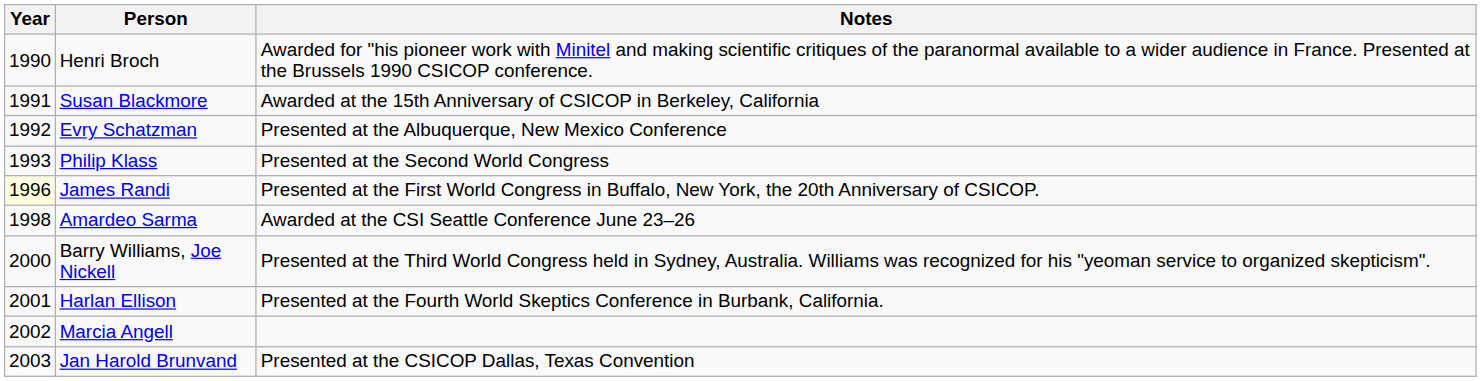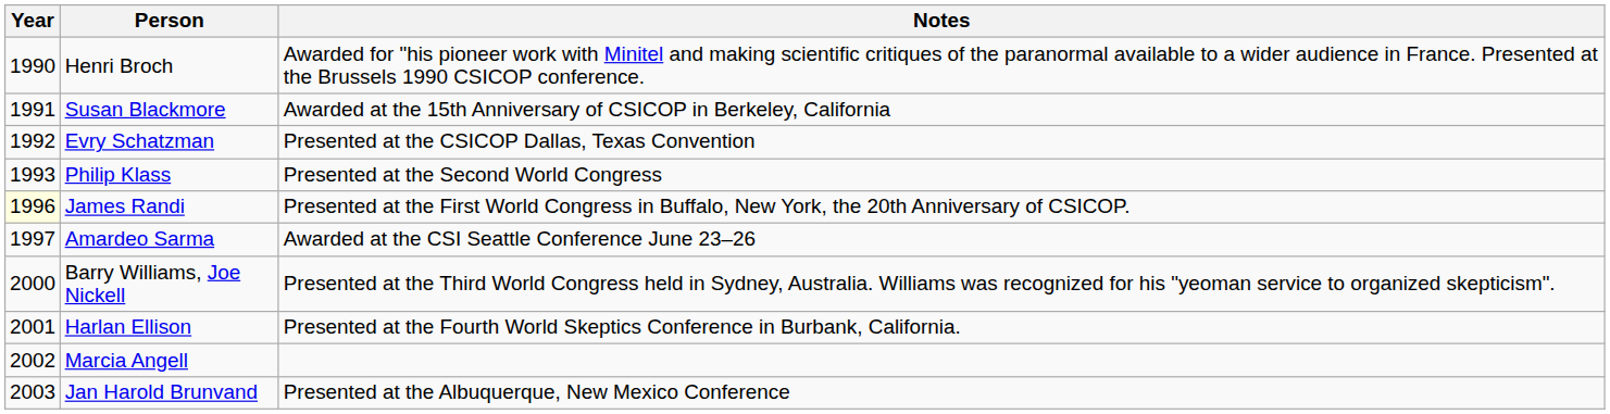Evry Schatzman | Notes: Presented at the Albuquerque, New Mexico Conference -> Presented at the CSICOP Dallas, Texas Convention
Amardeo Sarma | Year: 1998 -> 1997
Jan Harold Brunvand | Notes: Presented at the CSICOP Dallas, Texas Convention -> Presented at the Albuquerque, New Mexico Conference
